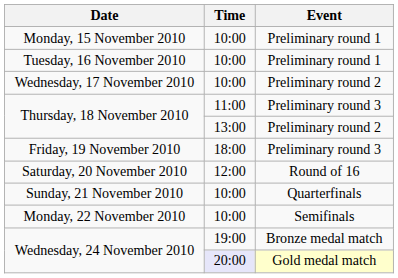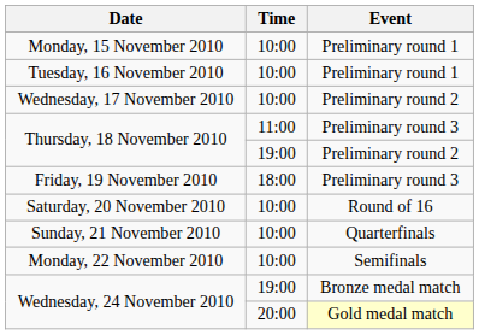Thursday, 18 November 2010 / Preliminary round 2 | Time: 13:00 -> 19:00
Saturday, 20 November 2010 | Time: 12:00 -> 10:00
Wednesday, 24 November 2010 / Gold medal match | Time: lavender background -> no background
